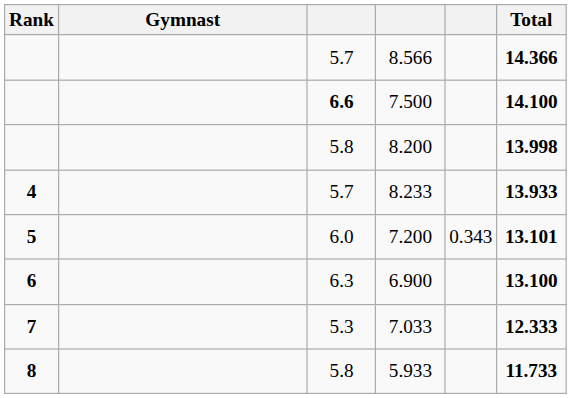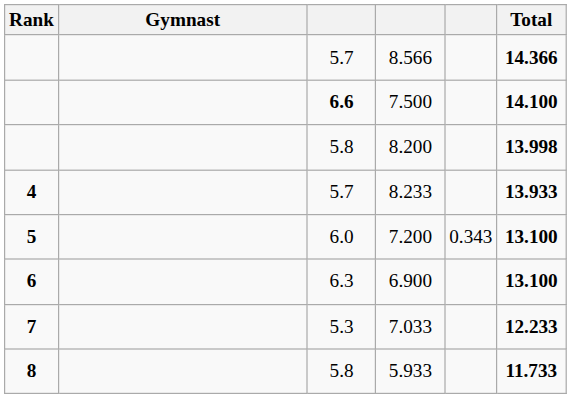7.200 | Total: 13.101 -> 13.100
7.033 | Total: 12.333 -> 12.233
